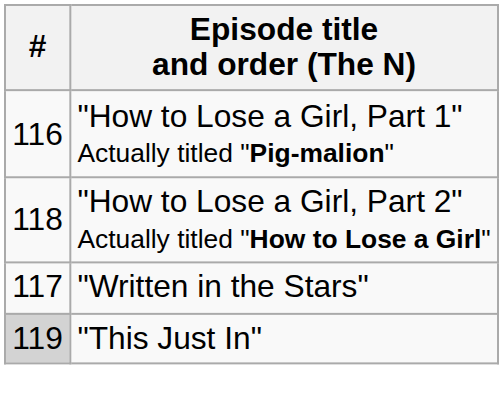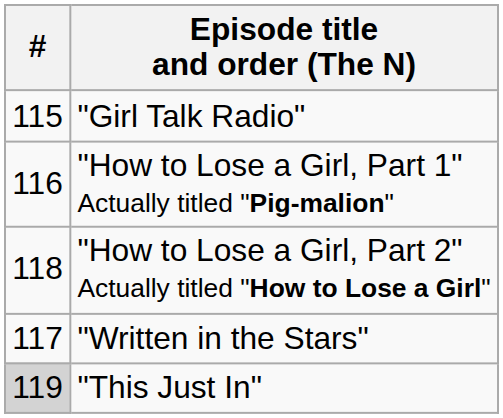+ row: 115 | "Girl Talk Radio"
